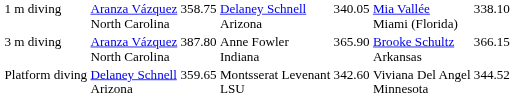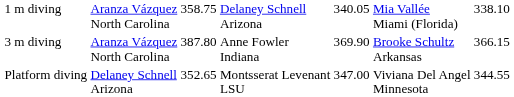3 m diving | column 5: 365.90 -> 369.90
Platform diving | column 3: 359.65 -> 352.65
Platform diving | column 5: 342.60 -> 347.00
Platform diving | column 7: 344.52 -> 344.55
